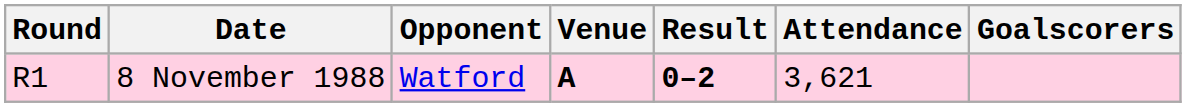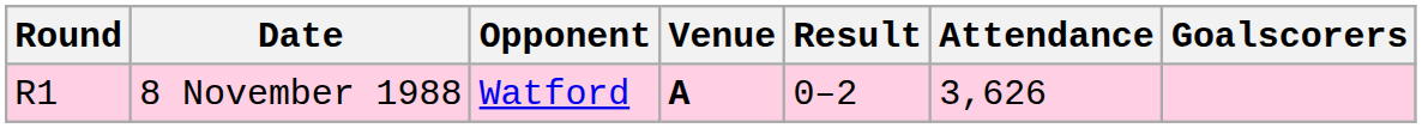8 November 1988 | Result: bold -> normal
8 November 1988 | Attendance: 3,621 -> 3,626
